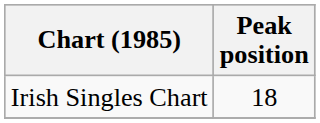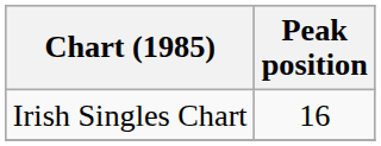Irish Singles Chart | Peak position: 18 -> 16
